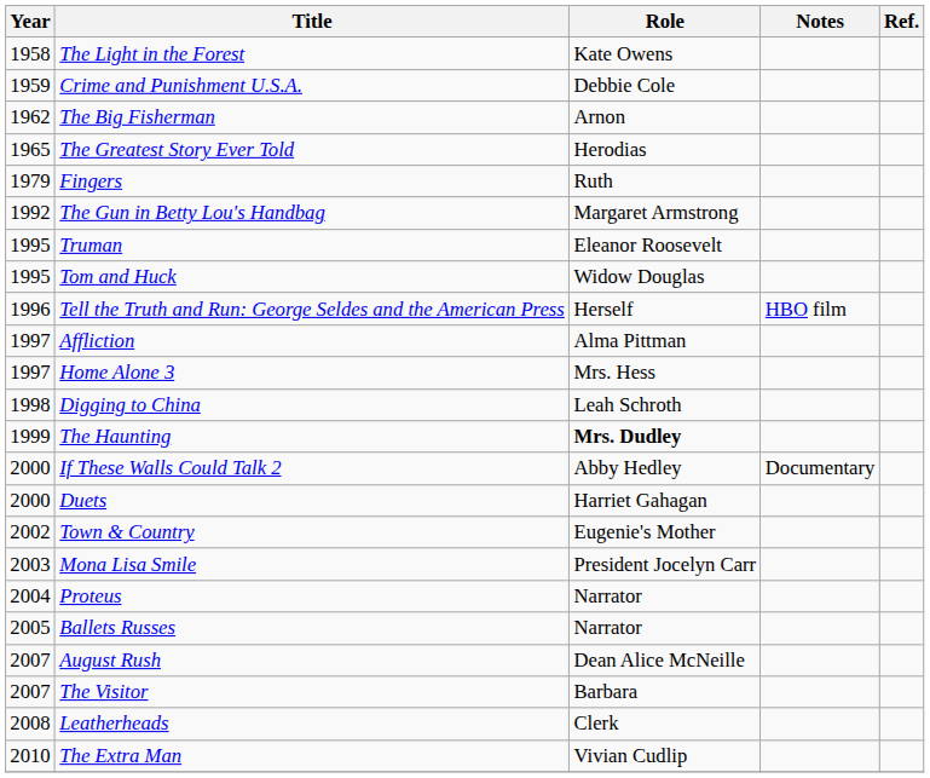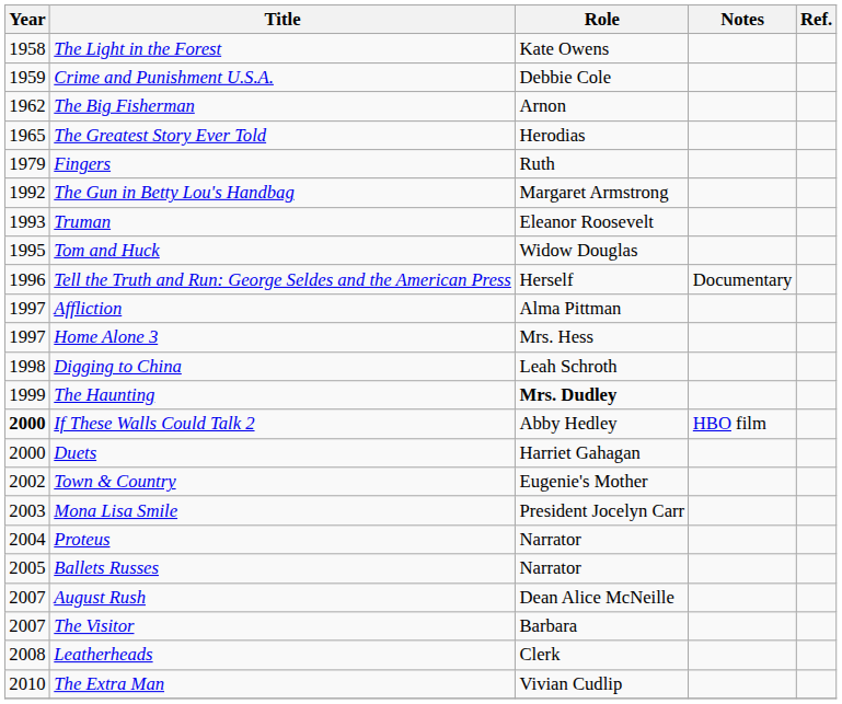Truman | Year: 1995 -> 1993
Tell the Truth and Run: George Seldes and the American Press | Notes: HBO film -> Documentary
If These Walls Could Talk 2 | Year: normal -> bold
If These Walls Could Talk 2 | Notes: Documentary -> HBO film
